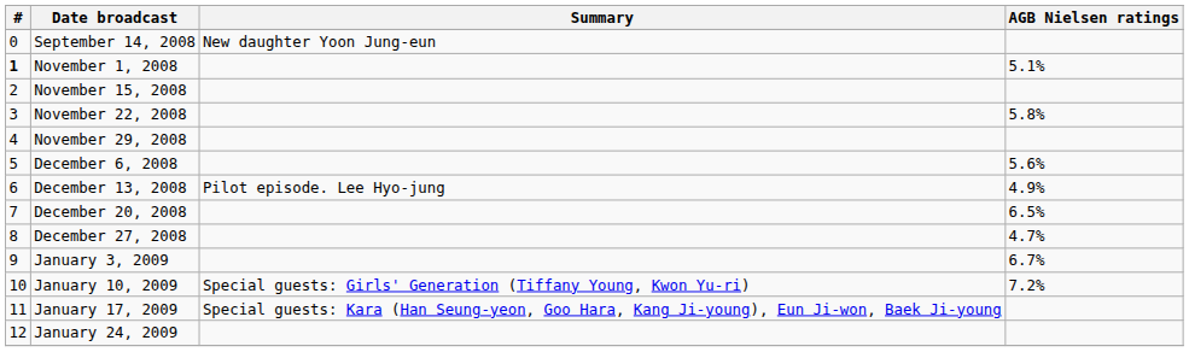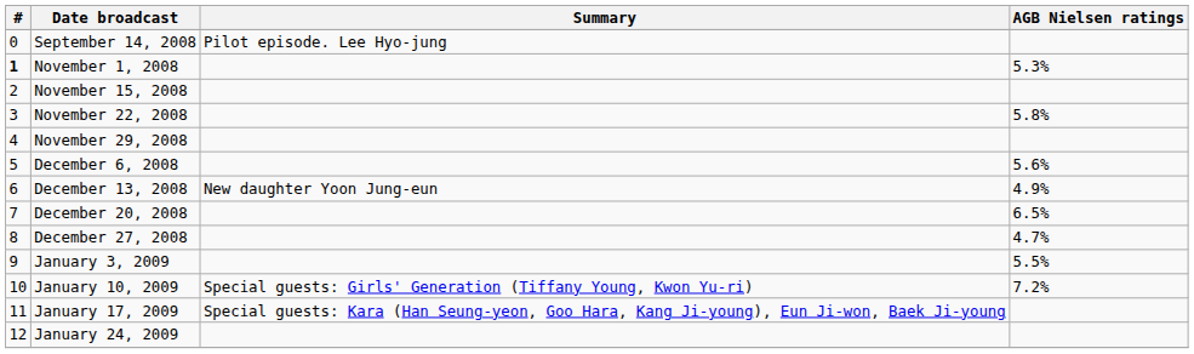September 14, 2008 | Summary: New daughter Yoon Jung-eun -> Pilot episode. Lee Hyo-jung
November 1, 2008 | AGB Nielsen ratings: 5.1% -> 5.3%
December 13, 2008 | Summary: Pilot episode. Lee Hyo-jung -> New daughter Yoon Jung-eun
January 3, 2009 | AGB Nielsen ratings: 6.7% -> 5.5%
